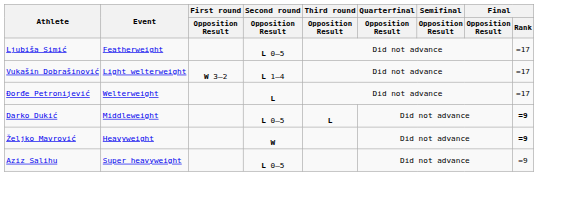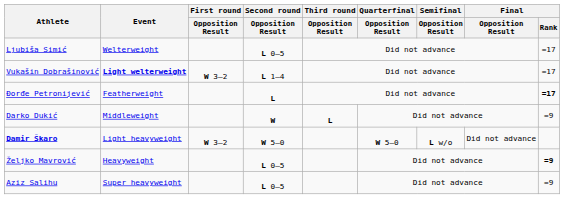Ljubiša Simić | Event: Featherweight -> Welterweight
Vukašin Dobrašinović | Event: normal -> bold
Đorđe Petronijević | Event: Welterweight -> Featherweight
Đorđe Petronijević | Final / Rank: normal -> bold
Darko Dukić | Second round / Opposition Result: L 0–5 -> W
Darko Dukić | Final / Rank: bold -> normal
+ row: Damir Škaro | Light heavyweight | W 3–2 | W 5–0 | W 5–0 | L w/o | Did not advance
Željko Mavrović | Second round / Opposition Result: W -> L 0–5
